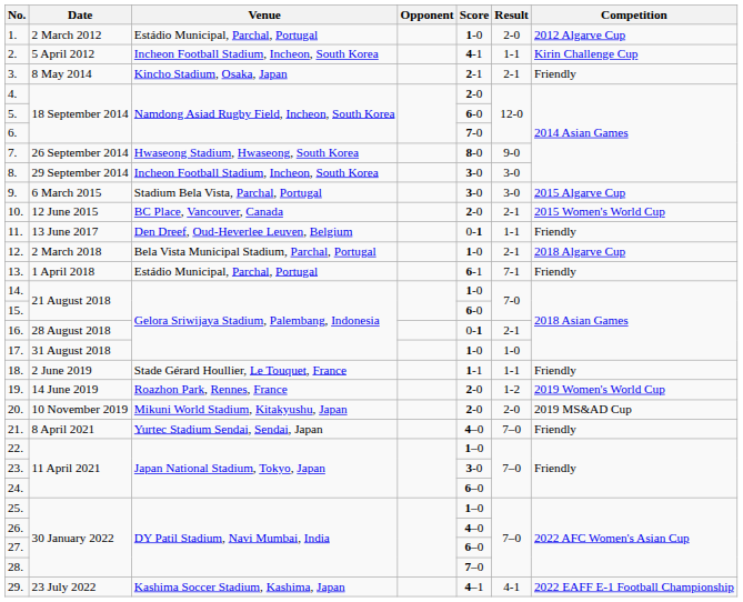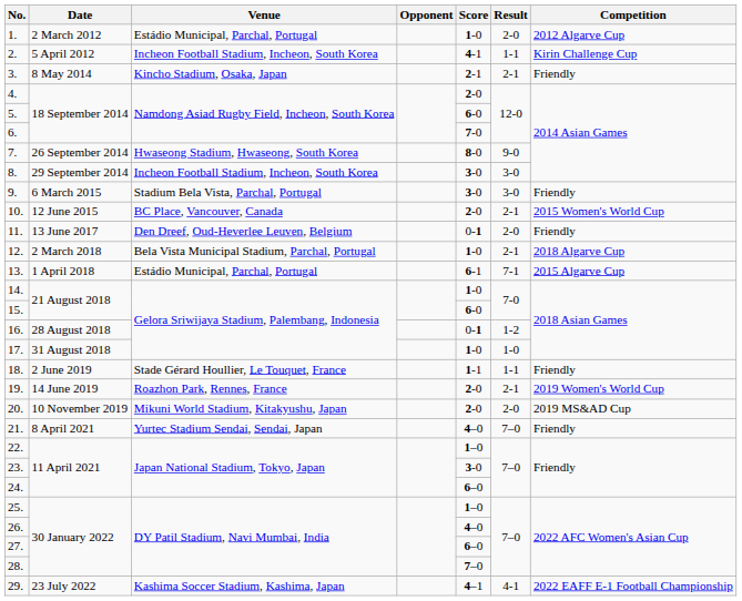9. | Competition: 2015 Algarve Cup -> Friendly
11. | Result: 1-1 -> 2-0
13. | Competition: Friendly -> 2015 Algarve Cup
16. | Result: 2-1 -> 1-2
19. | Result: 1-2 -> 2-1
